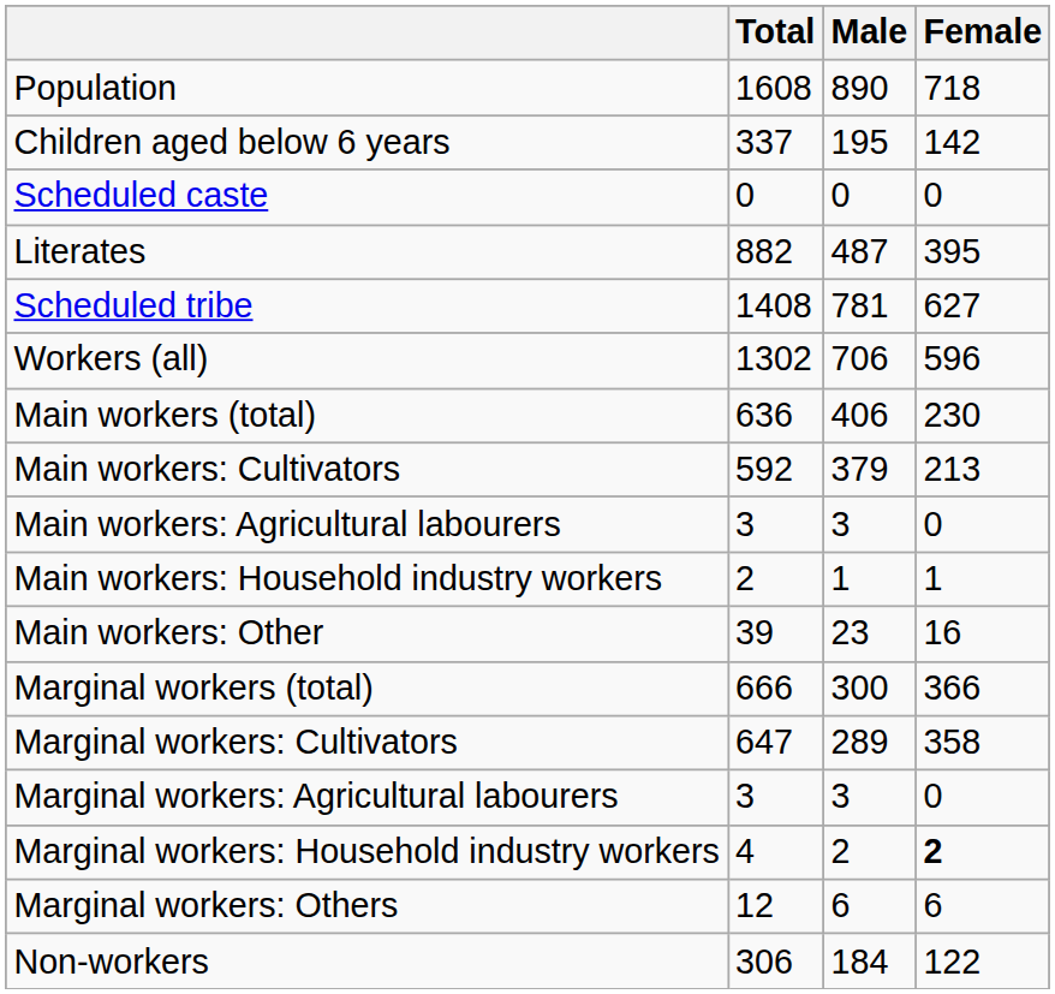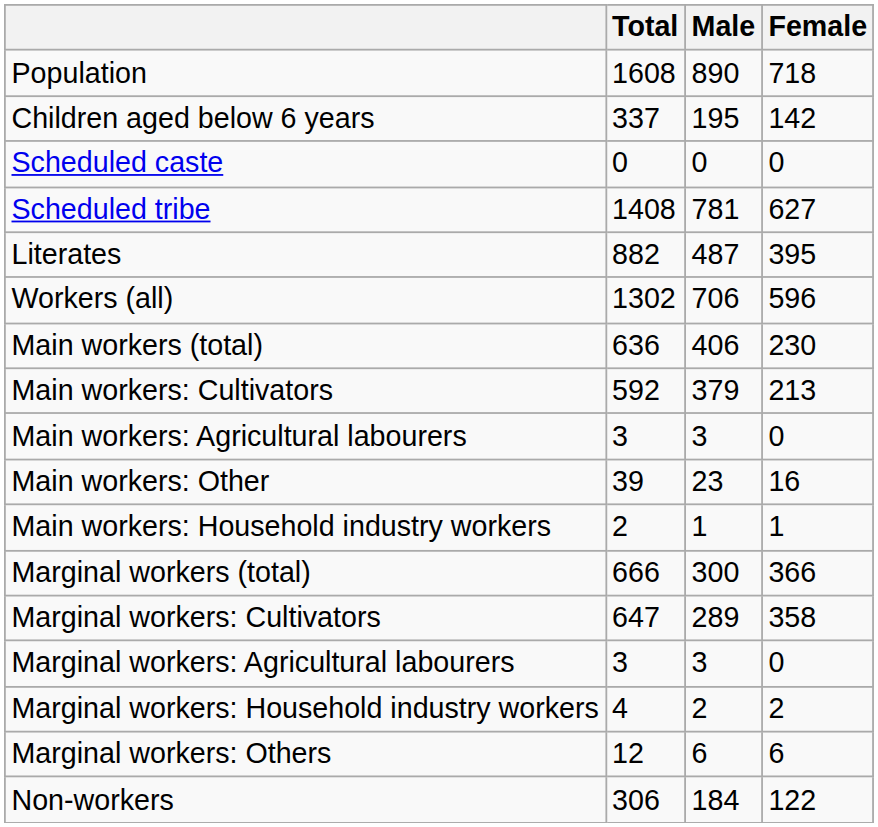rows swapped: Scheduled tribe <-> Literates
rows swapped: Main workers: Household industry workers <-> Main workers: Other
Marginal workers: Household industry workers | Female: bold -> normal
